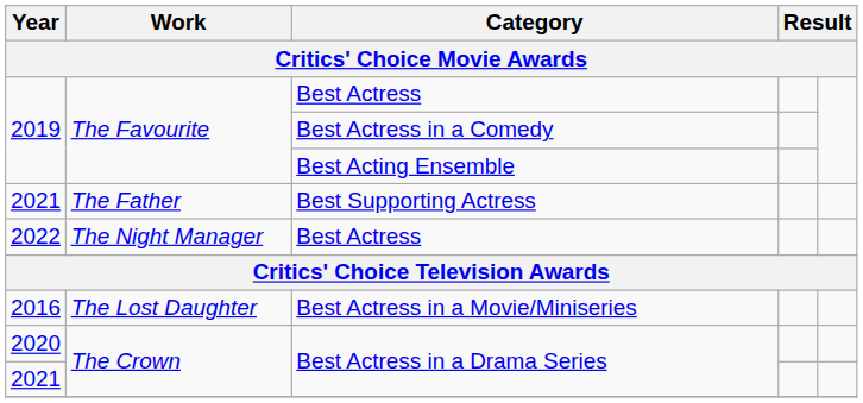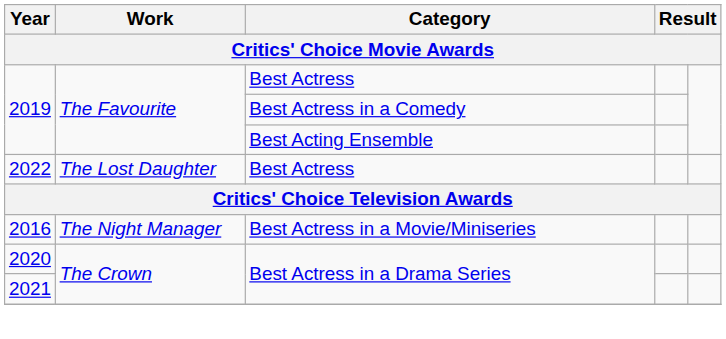- row: 2021 | The Father | Best Supporting Actress
2022 / Best Actress | Work: The Night Manager -> The Lost Daughter
Best Actress in a Movie/Miniseries | Work: The Lost Daughter -> The Night Manager
